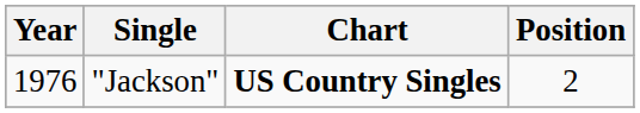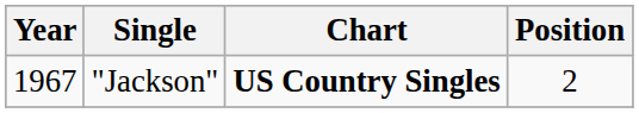"Jackson" | Year: 1976 -> 1967
